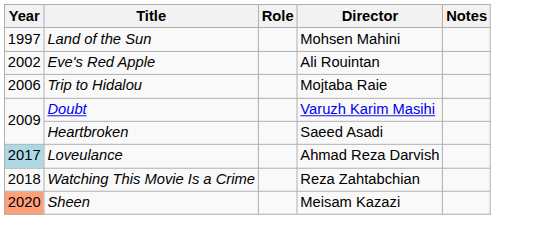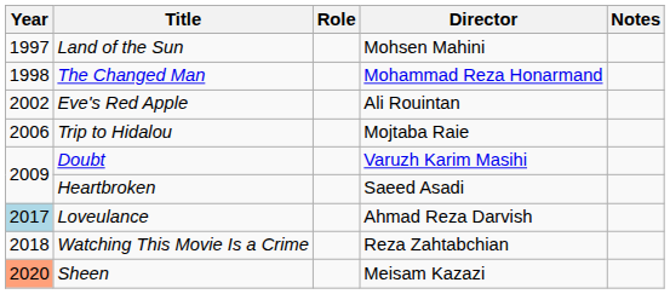+ row: 1998 | The Changed Man | Mohammad Reza Honarmand
